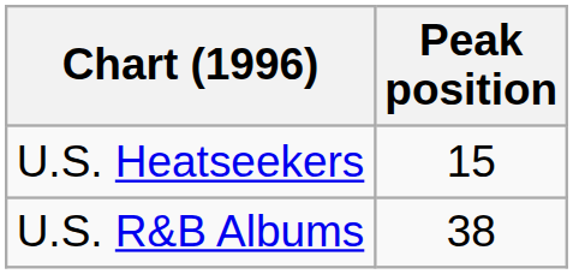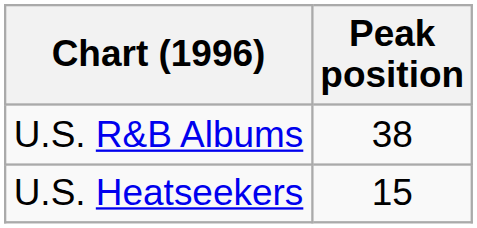rows swapped: U.S. Heatseekers <-> U.S. R&B Albums
